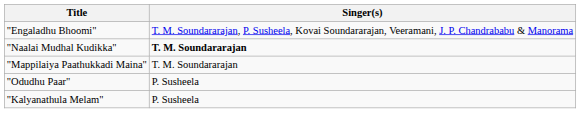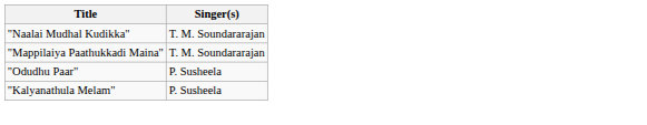- row: "Engaladhu Bhoomi" | T. M. Soundararajan, P. Susheela, Kovai Soundararajan, Veeramani, J. P. Chandrababu & Manorama
"Naalai Mudhal Kudikka" | Singer(s): bold -> normal
